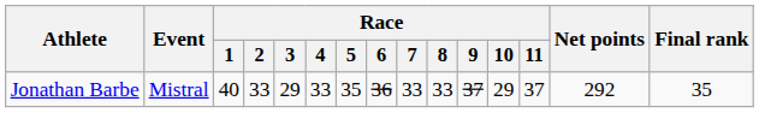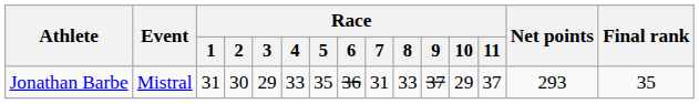Jonathan Barbe | Race / 1: 40 -> 31
Jonathan Barbe | Race / 2: 33 -> 30
Jonathan Barbe | Race / 7: 33 -> 31
Jonathan Barbe | Net points: 292 -> 293
